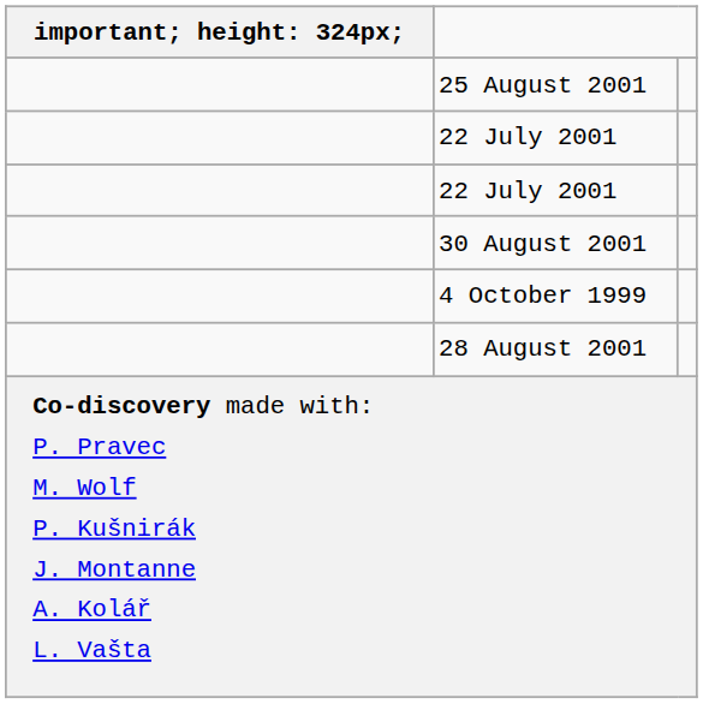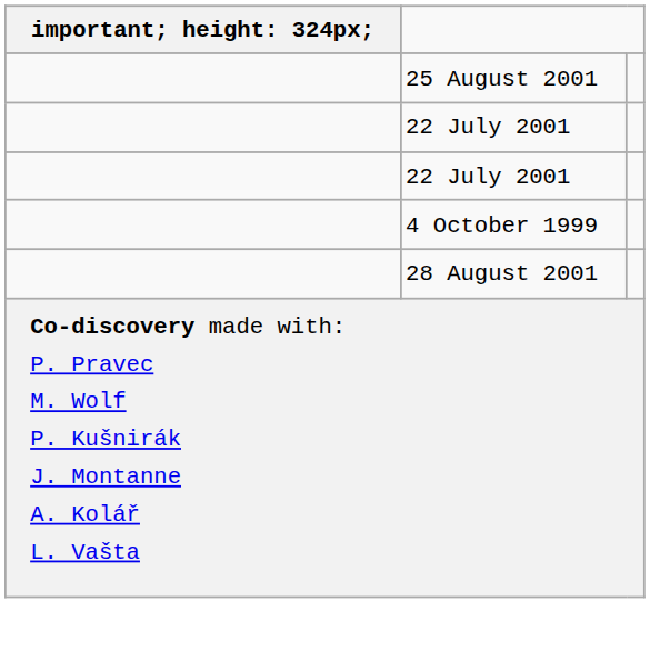- row: 30 August 2001
